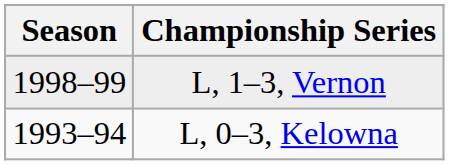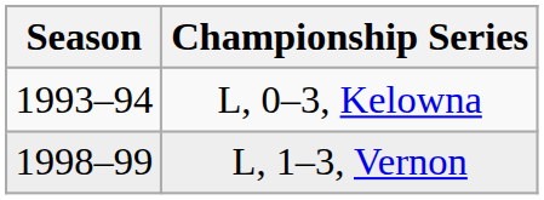rows swapped: L, 0–3, Kelowna <-> L, 1–3, Vernon
